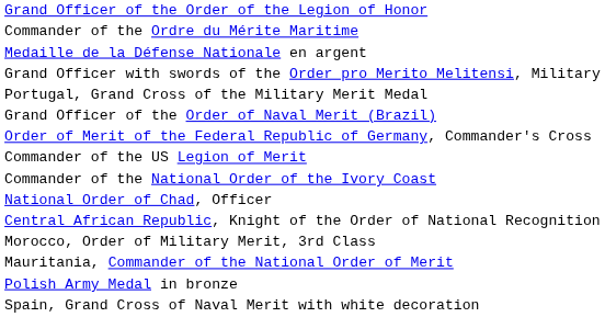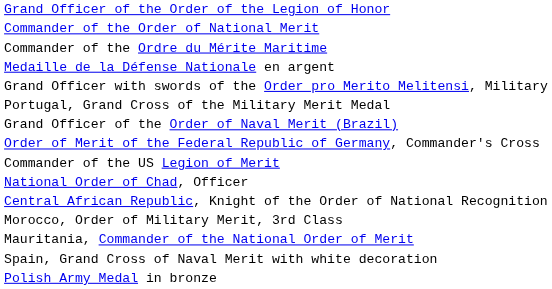+ row: Commander of the Order of National Merit
- row: Commander of the National Order of the Ivory Coast
rows swapped: Polish Army Medal in bronze <-> Spain, Grand Cross of Naval Merit with white decoration
